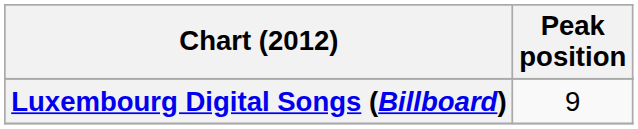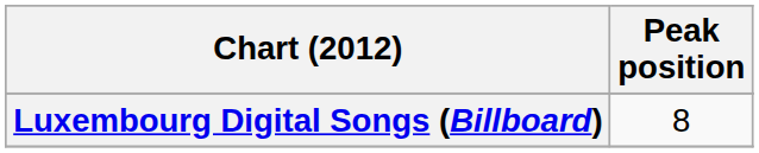Luxembourg Digital Songs (Billboard) | Peak position: 9 -> 8
